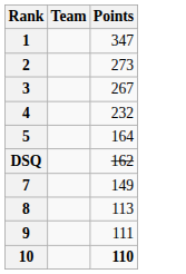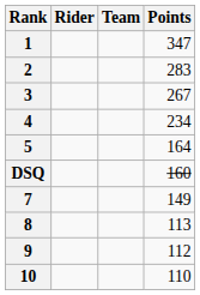+ column: Rider
2 | Points: 273 -> 283
4 | Points: 232 -> 234
DSQ | Points: 162 -> 160
9 | Points: 111 -> 112
10 | Points: bold -> normal
